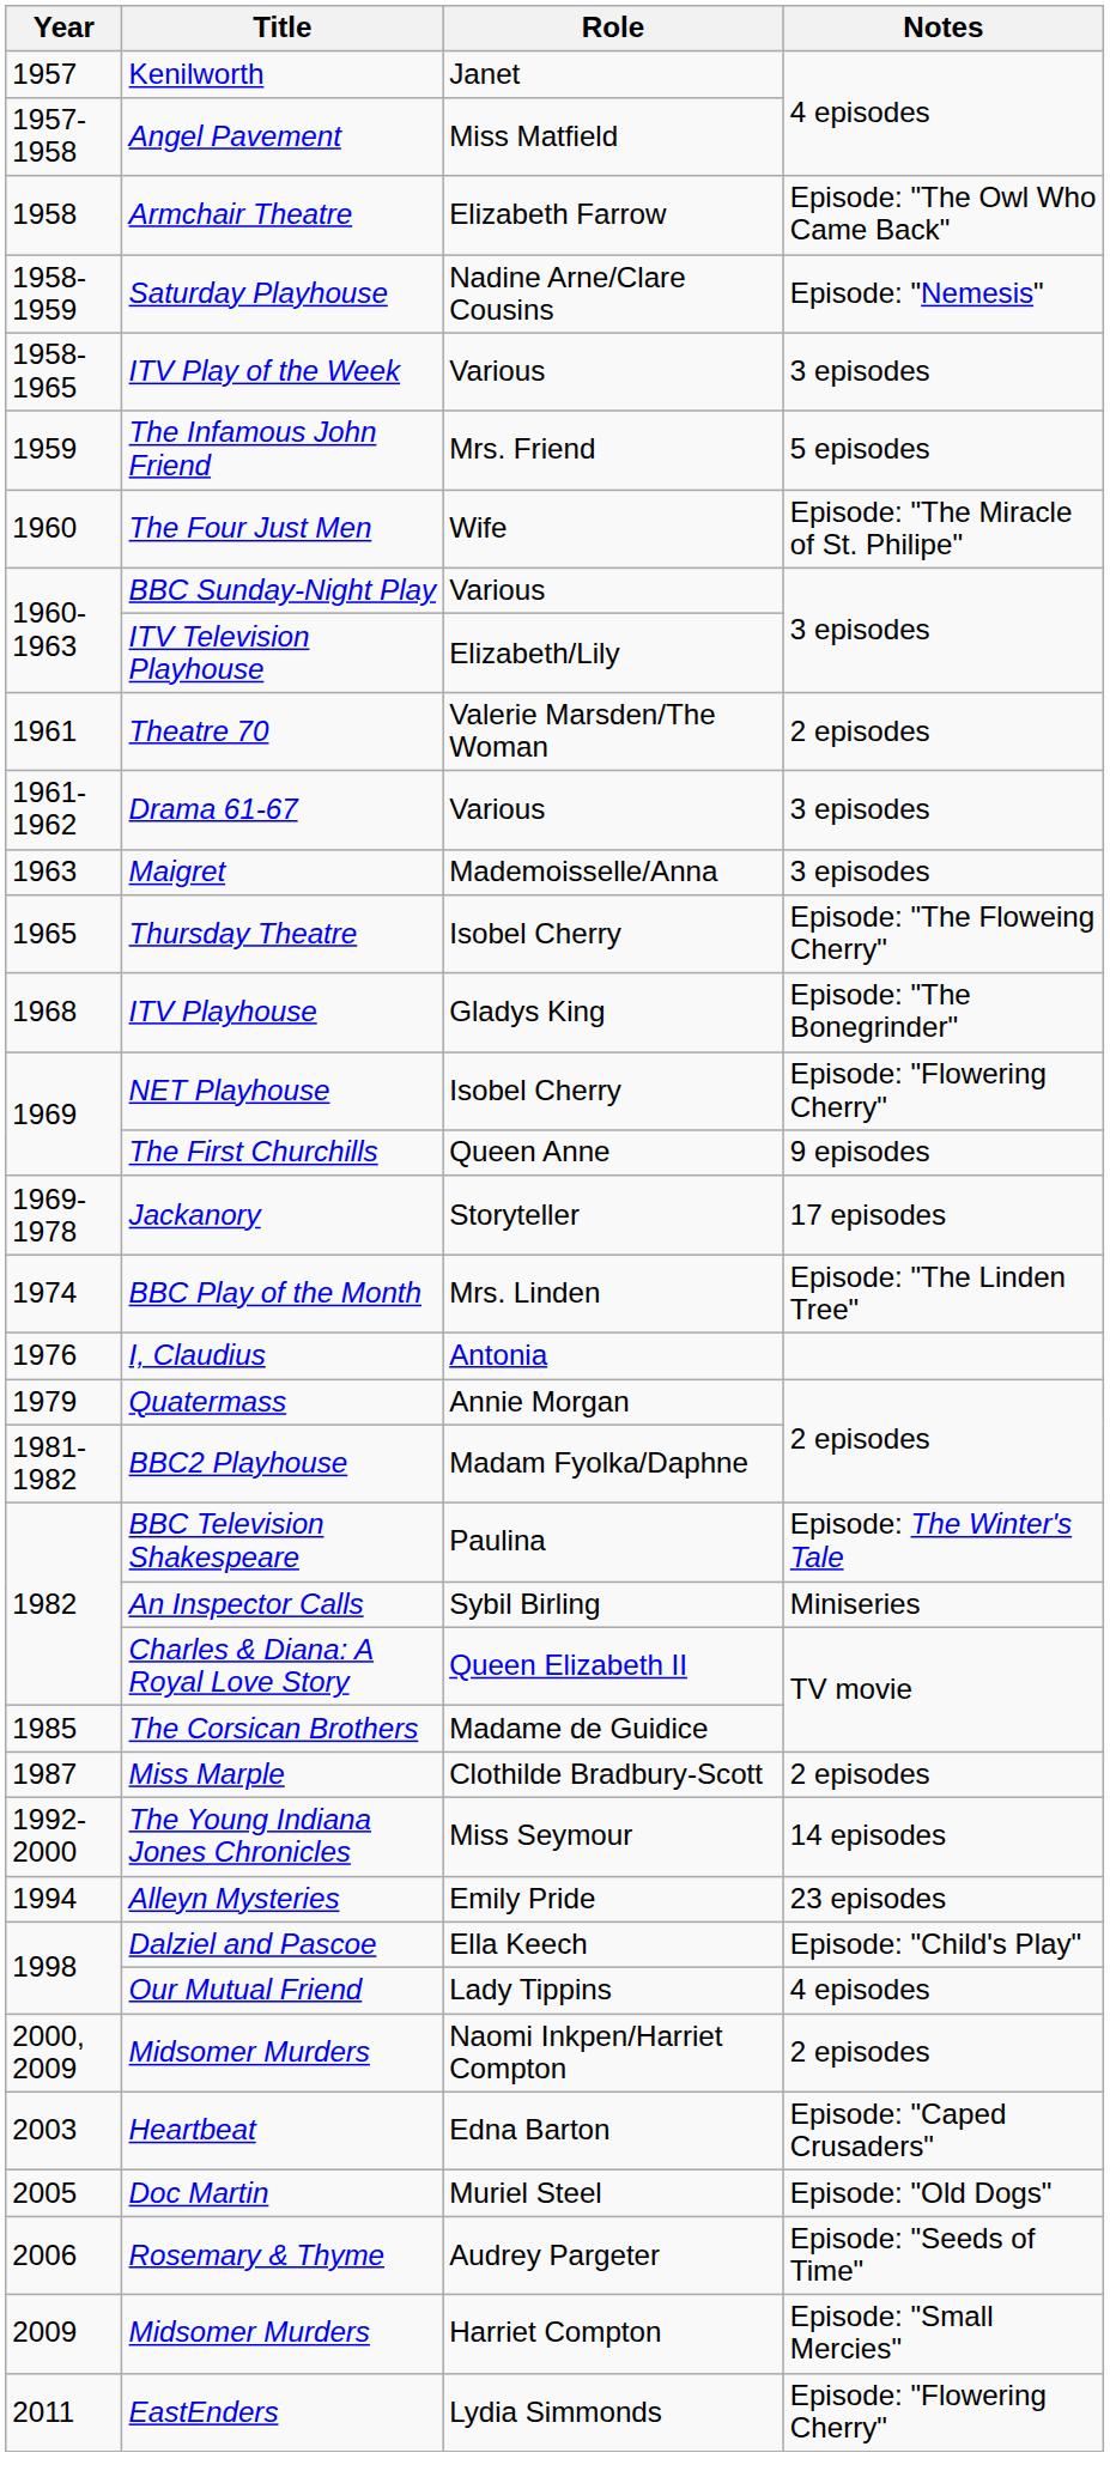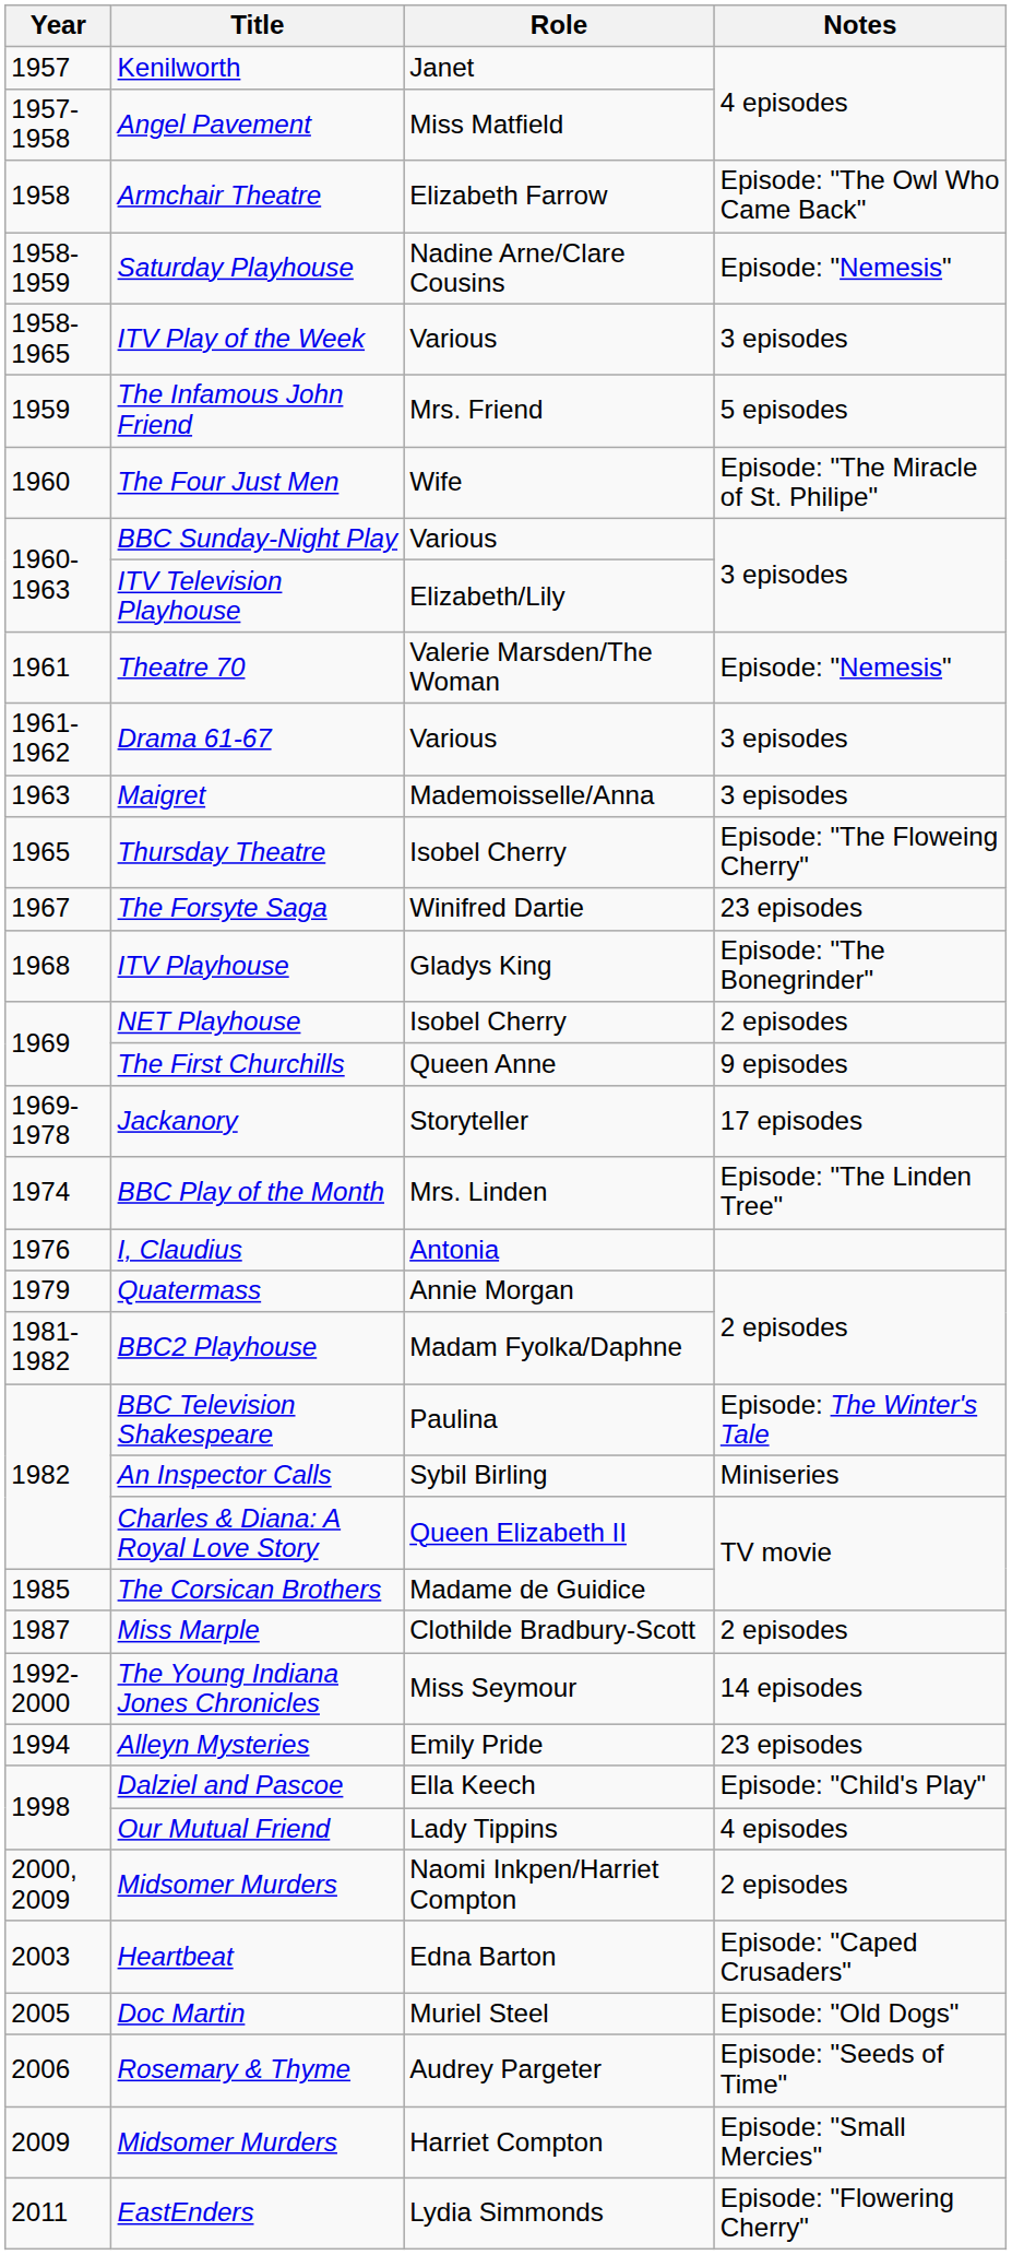Theatre 70 | Notes: 2 episodes -> Episode: "Nemesis"
+ row: 1967 | The Forsyte Saga | Winifred Dartie | 23 episodes
NET Playhouse | Notes: Episode: "Flowering Cherry" -> 2 episodes
